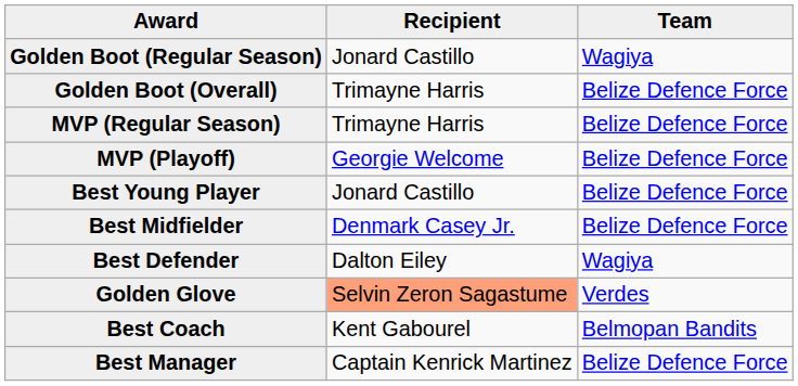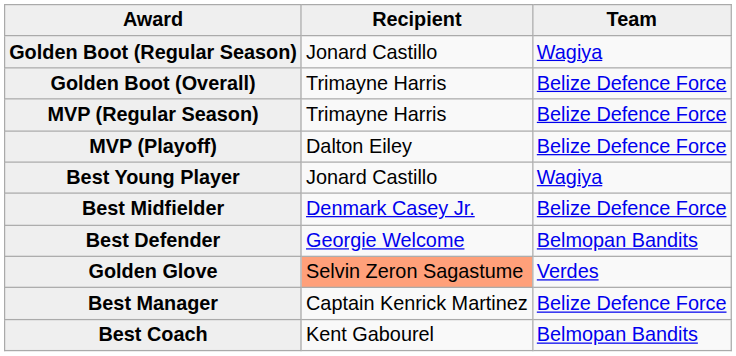MVP (Playoff) | Recipient: Georgie Welcome -> Dalton Eiley
Best Young Player | Team: Belize Defence Force -> Wagiya
Best Defender | Recipient: Dalton Eiley -> Georgie Welcome
Best Defender | Team: Wagiya -> Belmopan Bandits
rows swapped: Best Coach <-> Best Manager
